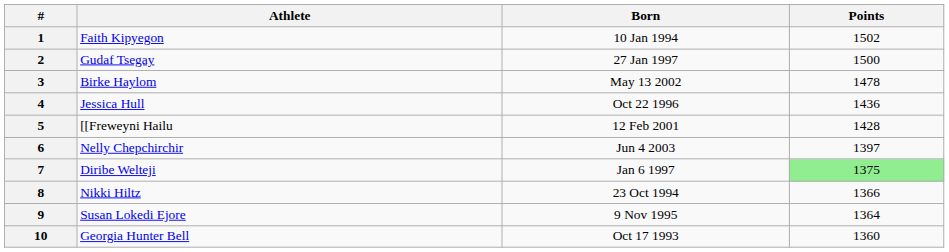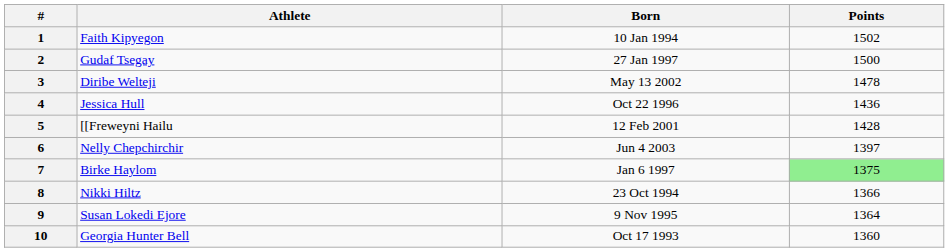3 | Athlete: Birke Haylom -> Diribe Welteji
7 | Athlete: Diribe Welteji -> Birke Haylom
